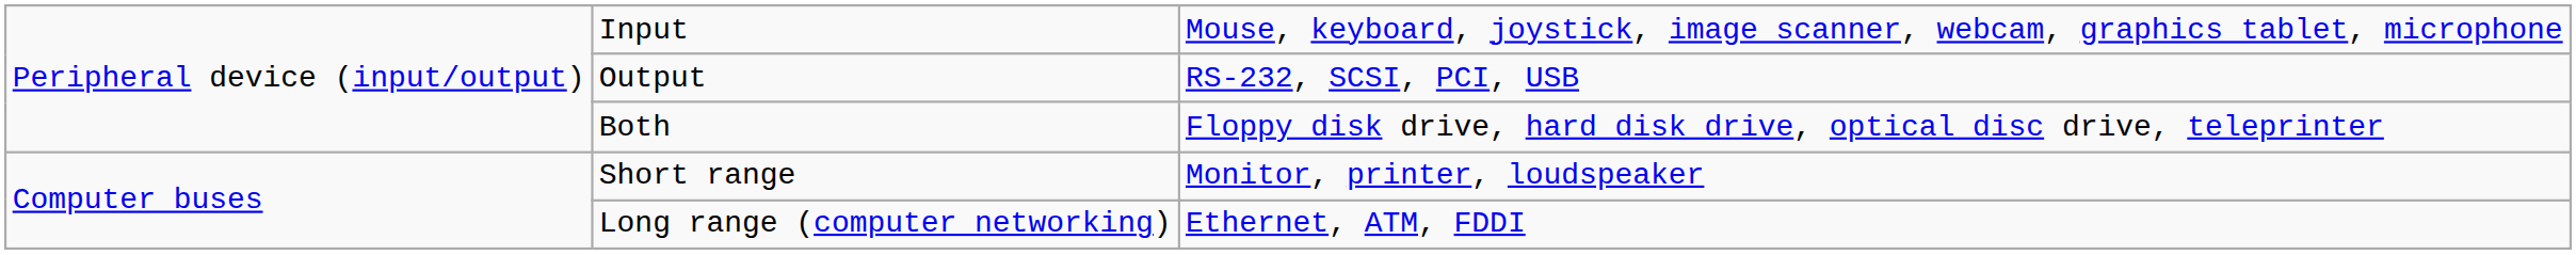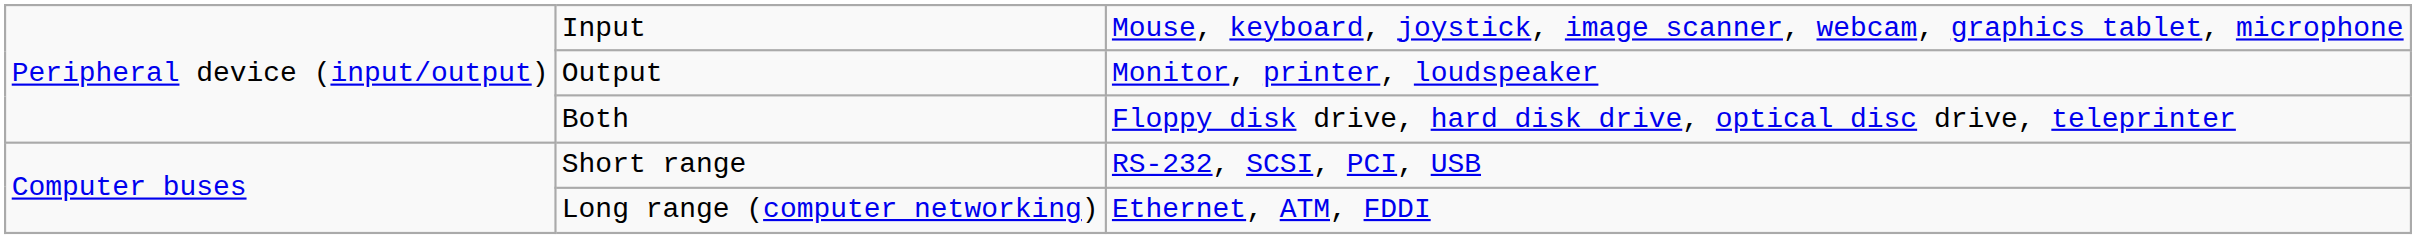Output | column 3: RS-232, SCSI, PCI, USB -> Monitor, printer, loudspeaker
Short range | column 3: Monitor, printer, loudspeaker -> RS-232, SCSI, PCI, USB
